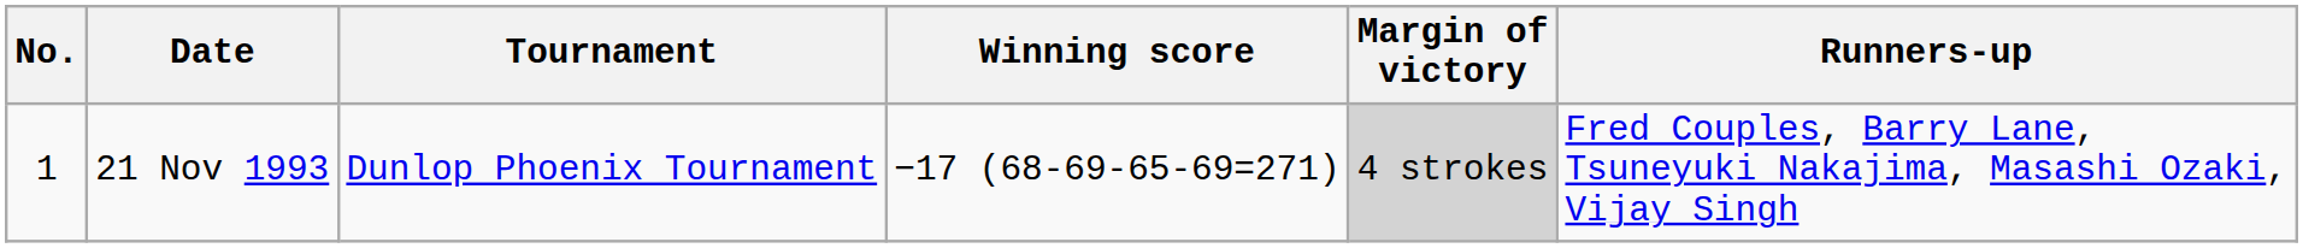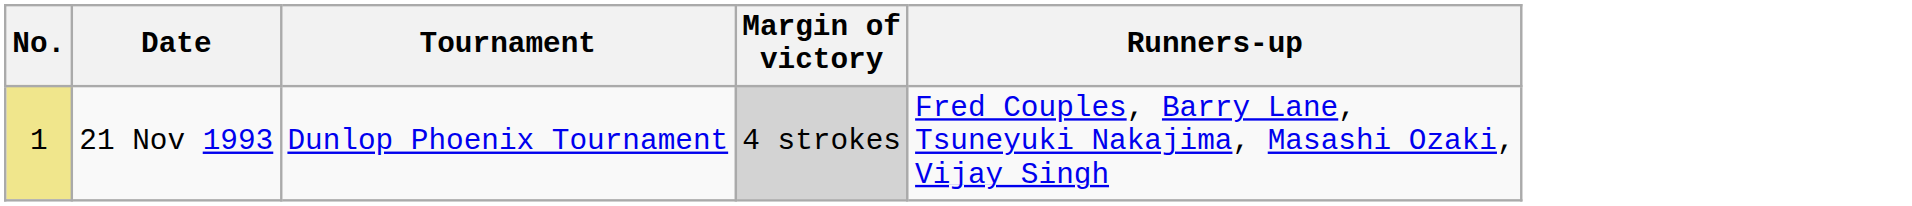- column: Winning score | −17 (68-69-65-69=271)
21 Nov 1993 | No.: no background -> khaki background
